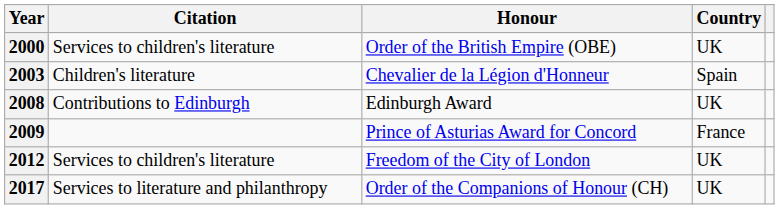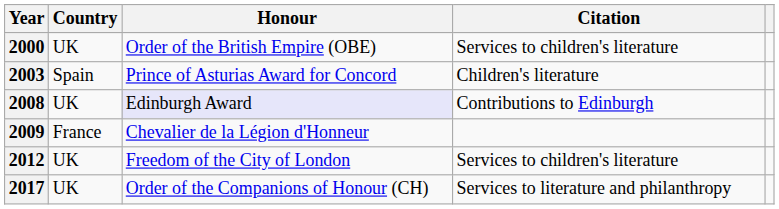columns swapped: Country <-> Citation
2003 | Honour: Chevalier de la Légion d'Honneur -> Prince of Asturias Award for Concord
2008 | Honour: no background -> lavender background
2009 | Honour: Prince of Asturias Award for Concord -> Chevalier de la Légion d'Honneur
